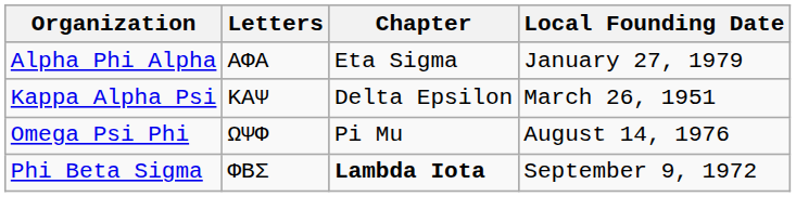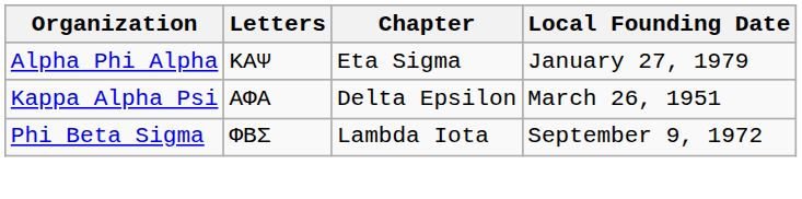Alpha Phi Alpha | Letters: ΑΦΑ -> ΚΑΨ
Kappa Alpha Psi | Letters: ΚΑΨ -> ΑΦΑ
- row: Omega Psi Phi | ΩΨΦ | Pi Mu | August 14, 1976
Phi Beta Sigma | Chapter: bold -> normal
